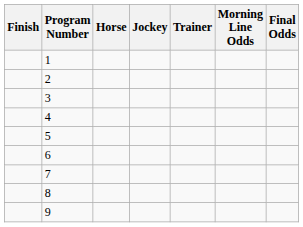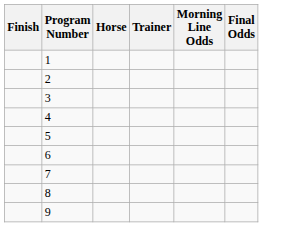- column: Jockey
